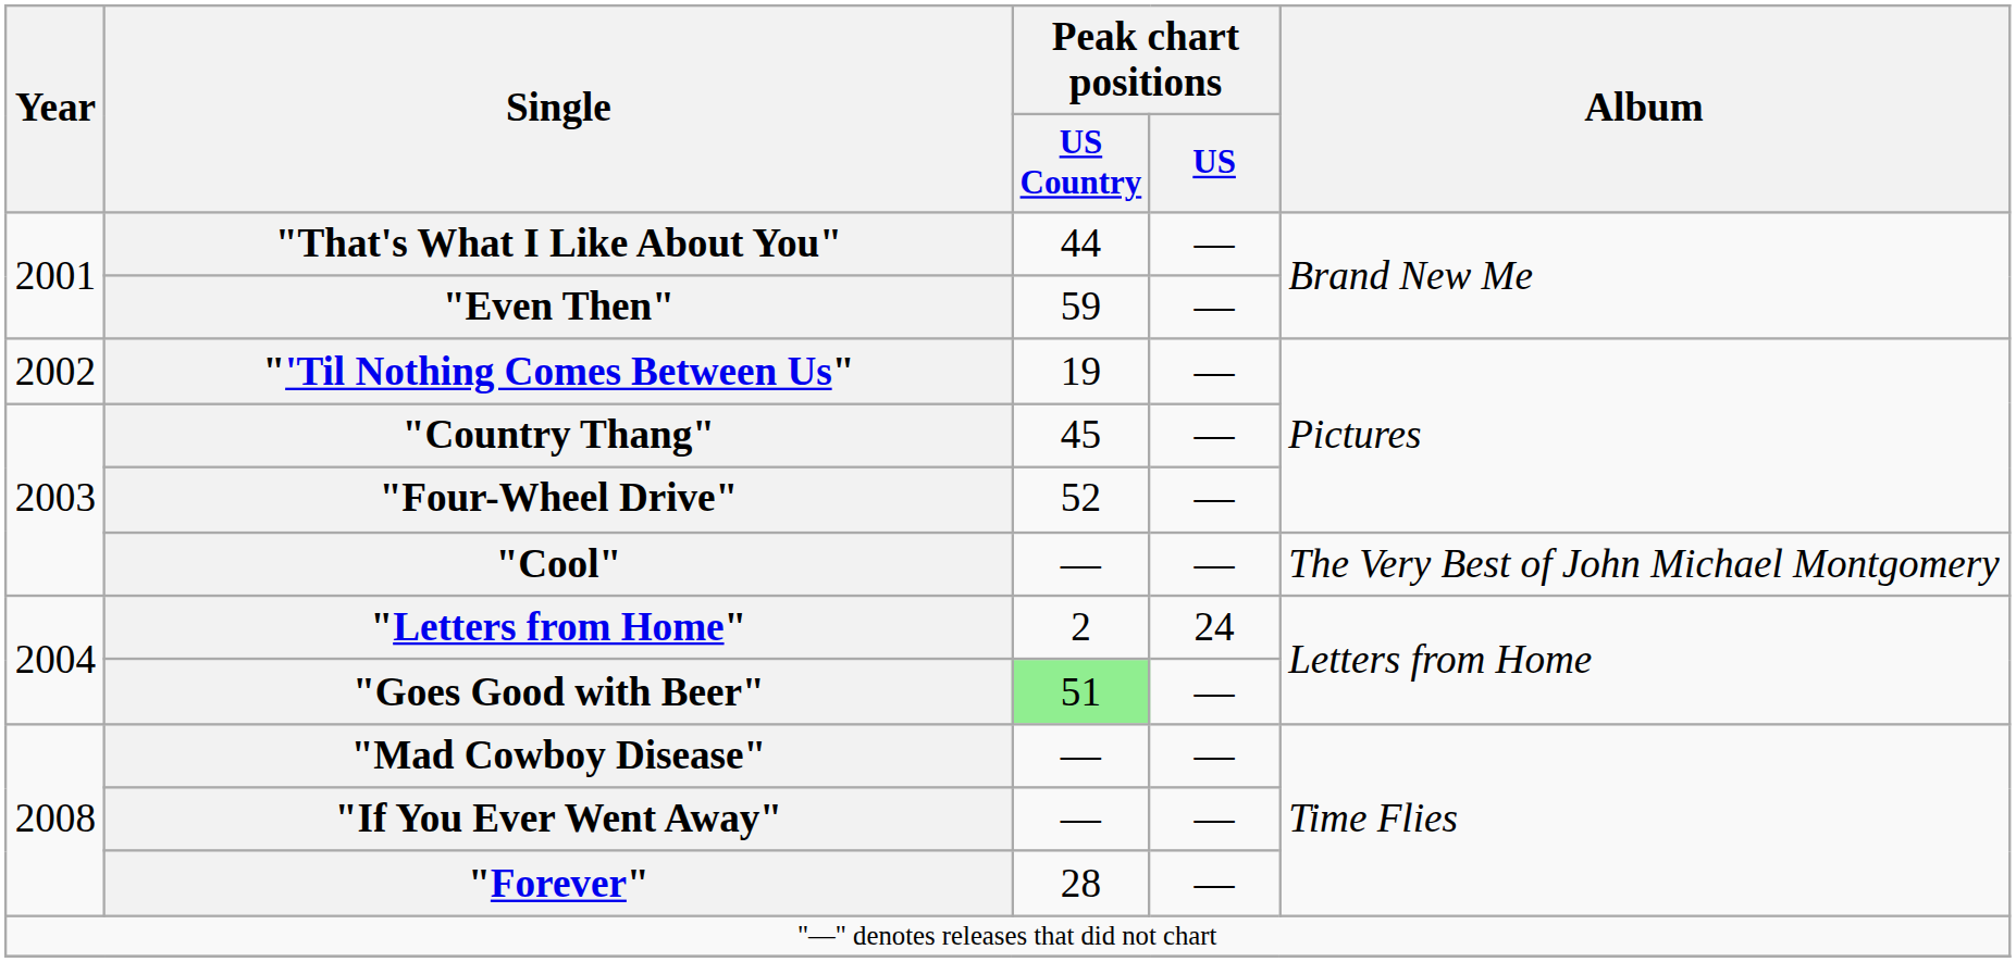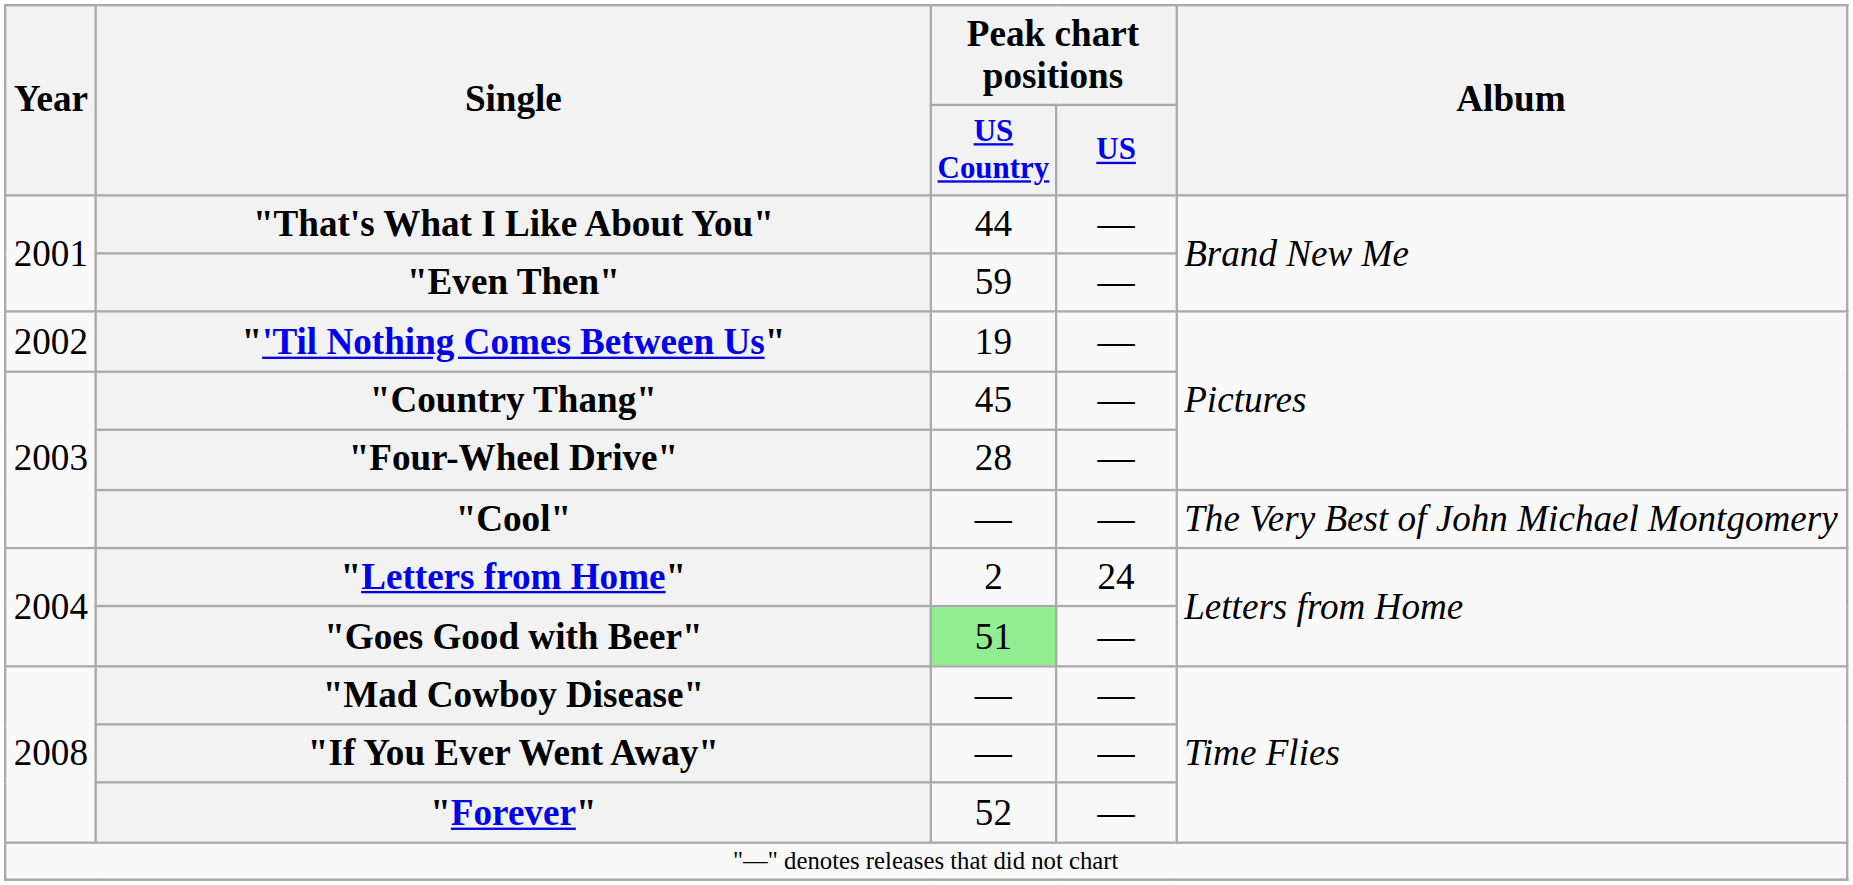"Four-Wheel Drive" | Peak chart positions / US Country: 52 -> 28
"Forever" | Peak chart positions / US Country: 28 -> 52
